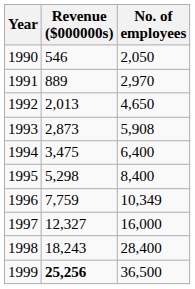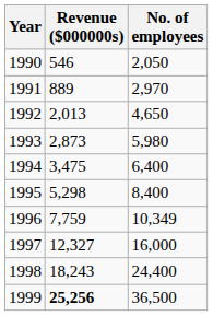1993 | No. of employees: 5,908 -> 5,980
1998 | No. of employees: 28,400 -> 24,400
